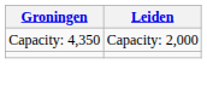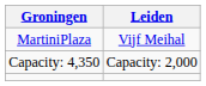+ row: MartiniPlaza | Vijf Meihal
